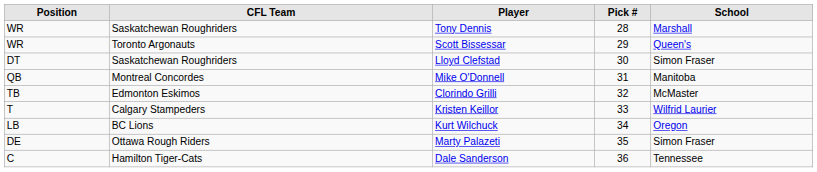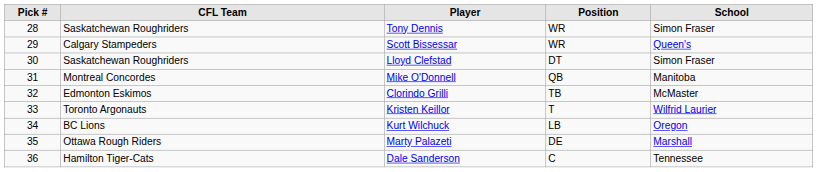columns swapped: Pick # <-> Position
Tony Dennis | School: Marshall -> Simon Fraser
Scott Bissessar | CFL Team: Toronto Argonauts -> Calgary Stampeders
Kristen Keillor | CFL Team: Calgary Stampeders -> Toronto Argonauts
Marty Palazeti | School: Simon Fraser -> Marshall
